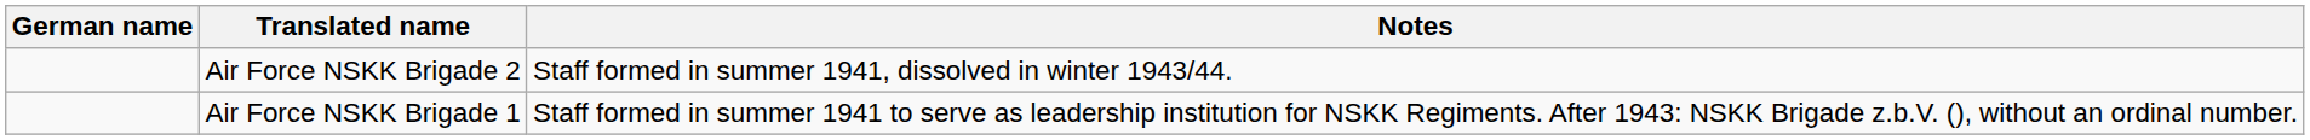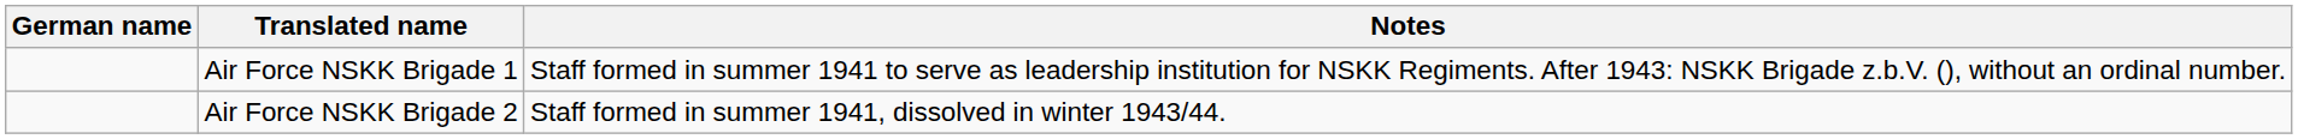rows swapped: Air Force NSKK Brigade 1 <-> Air Force NSKK Brigade 2
